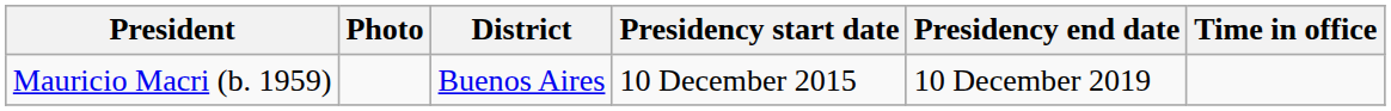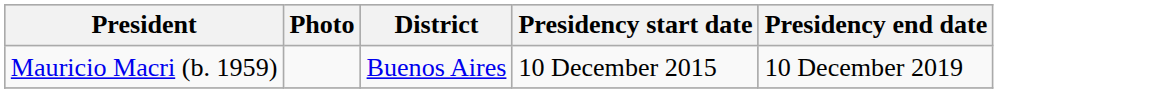- column: Time in office
